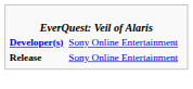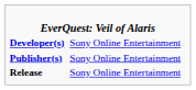+ row: Publisher(s) | Sony Online Entertainment
